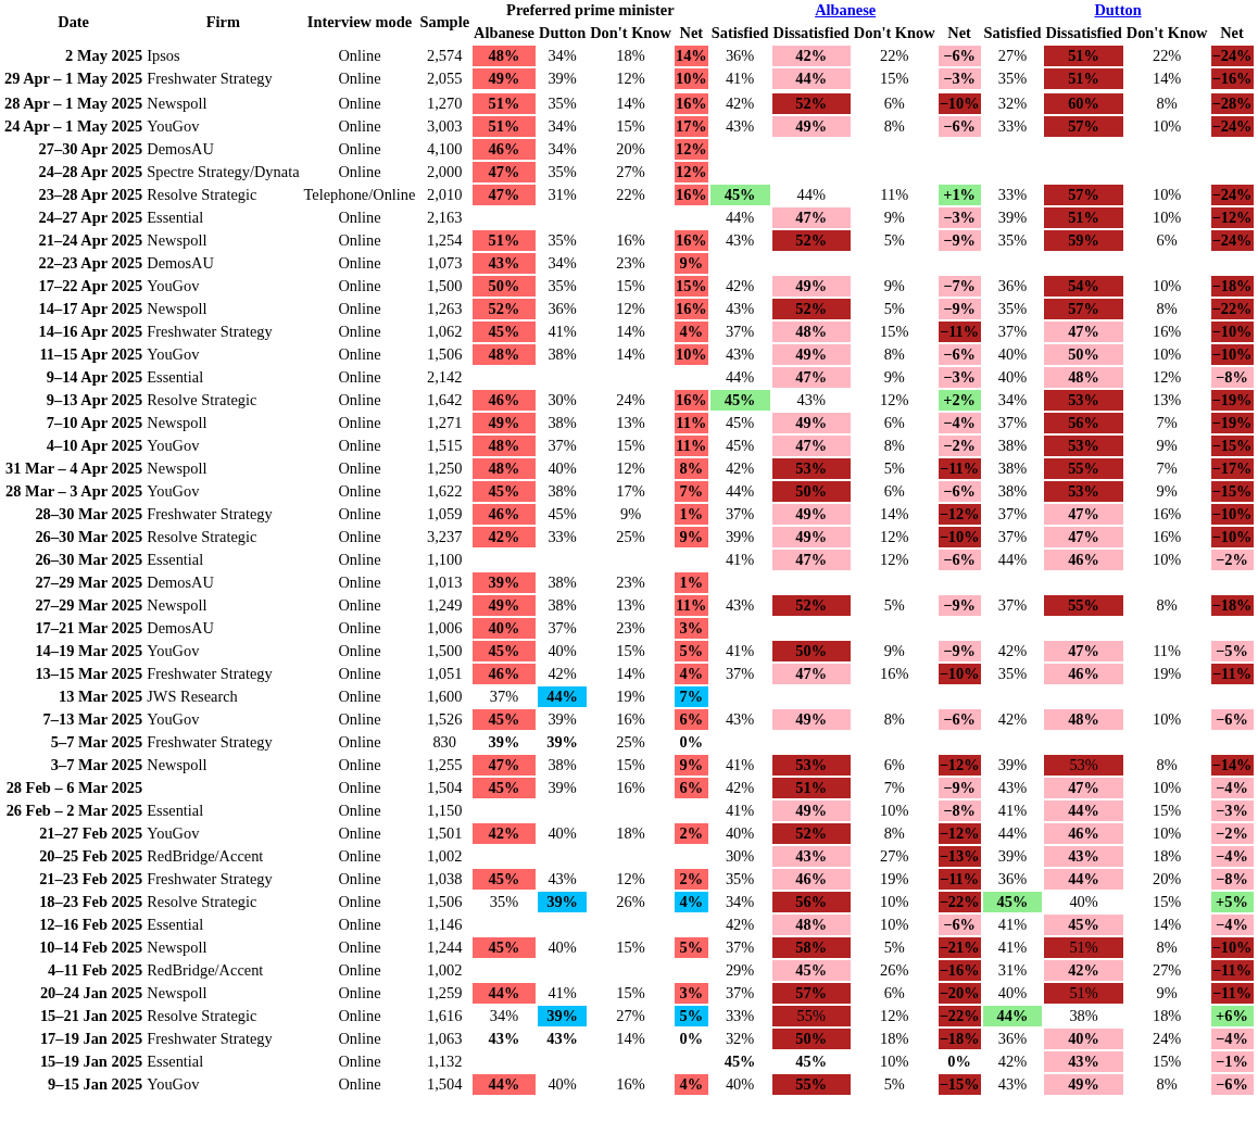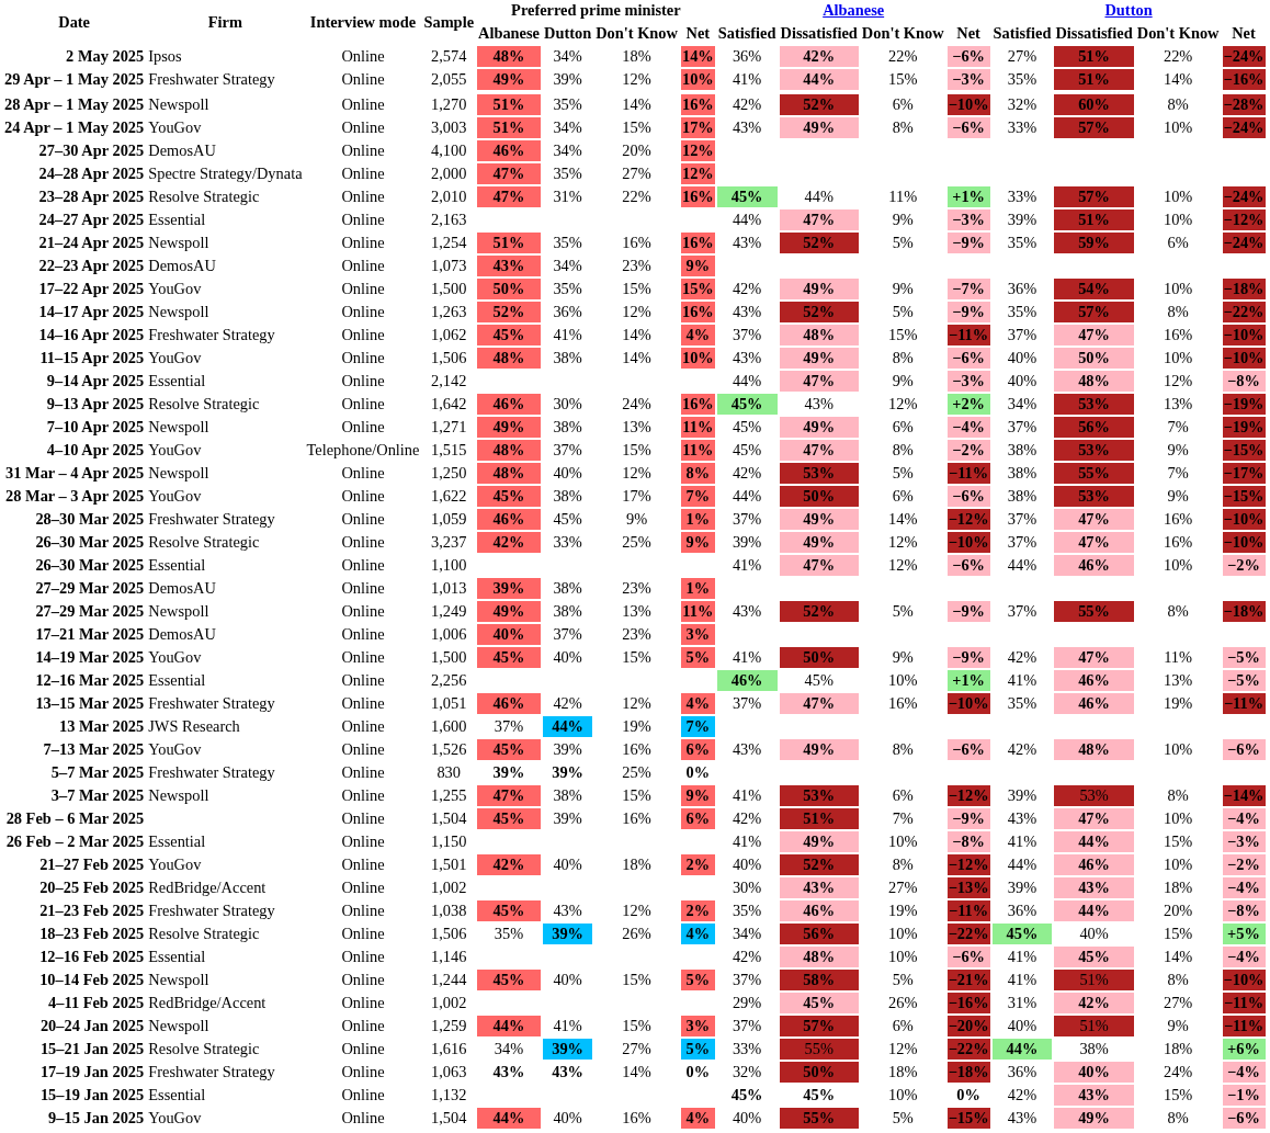23–28 Apr 2025 | Interview mode: Telephone/Online -> Online
4–10 Apr 2025 | Interview mode: Online -> Telephone/Online
+ row: 12–16 Mar 2025 | Essential | Online | 2,256 | 46% | 45% | 10% | +1% | 41% | 46% | 13% | −5%
13–15 Mar 2025 | Preferred prime minister / Don't Know: 14% -> 12%
